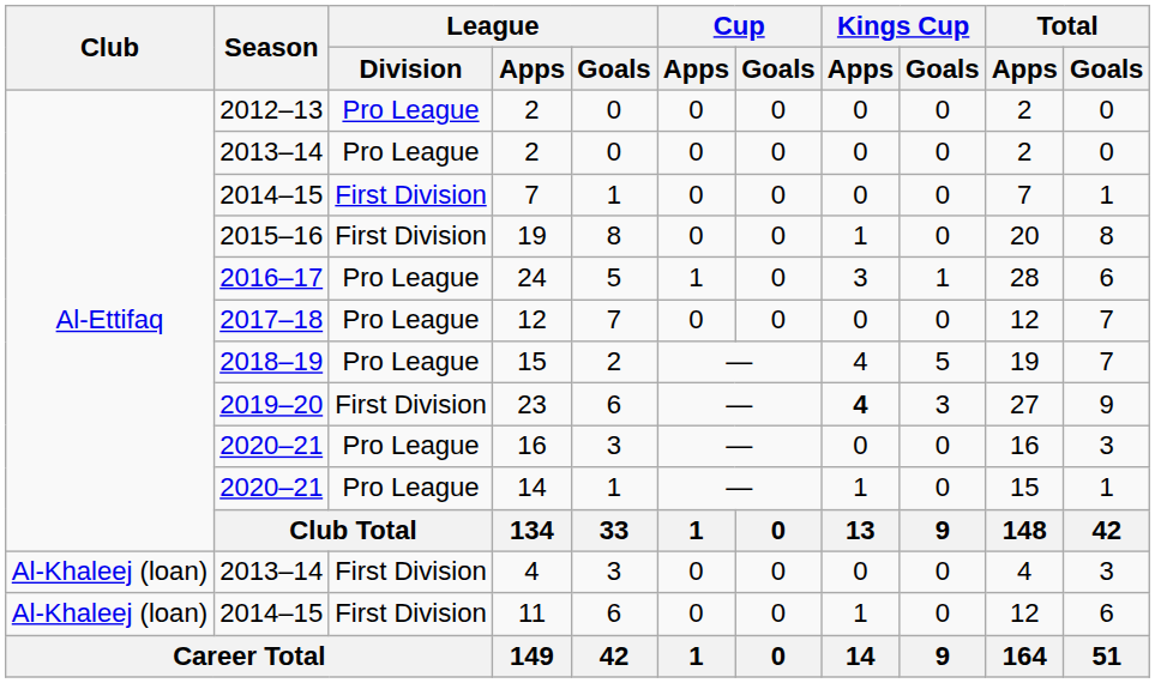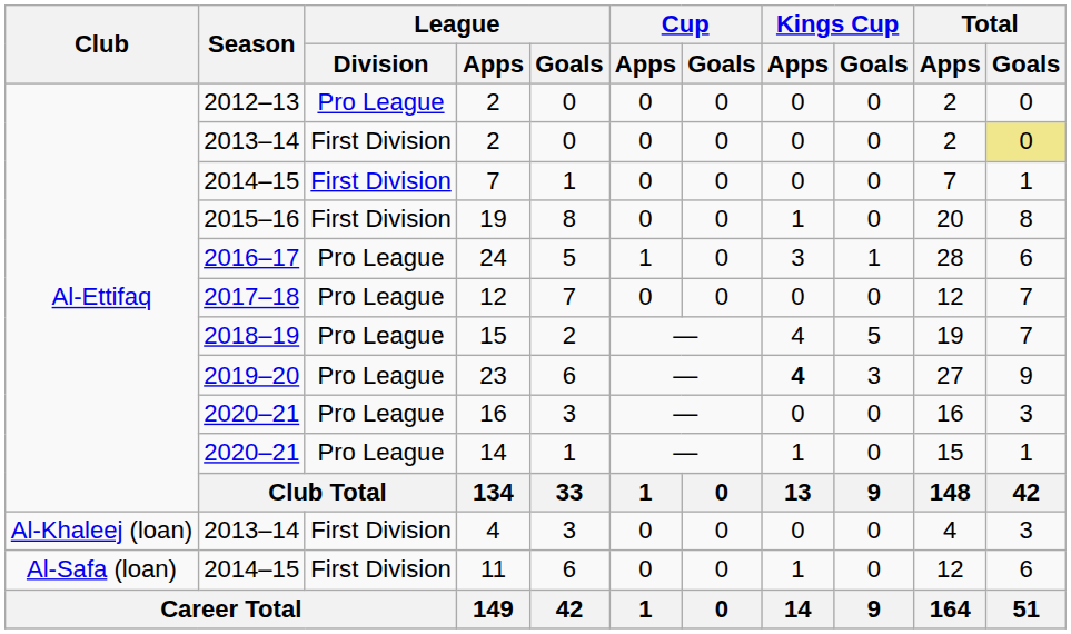2013–14 / 2 | League / Division: Pro League -> First Division
2013–14 / 2 | Total / Goals: no background -> khaki background
23 | League / Division: First Division -> Pro League
11 | Club: Al-Khaleej (loan) -> Al-Safa (loan)
